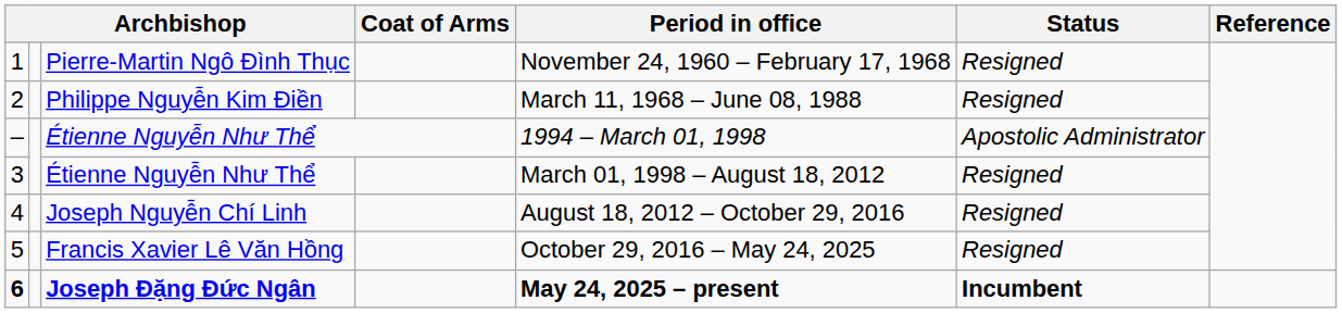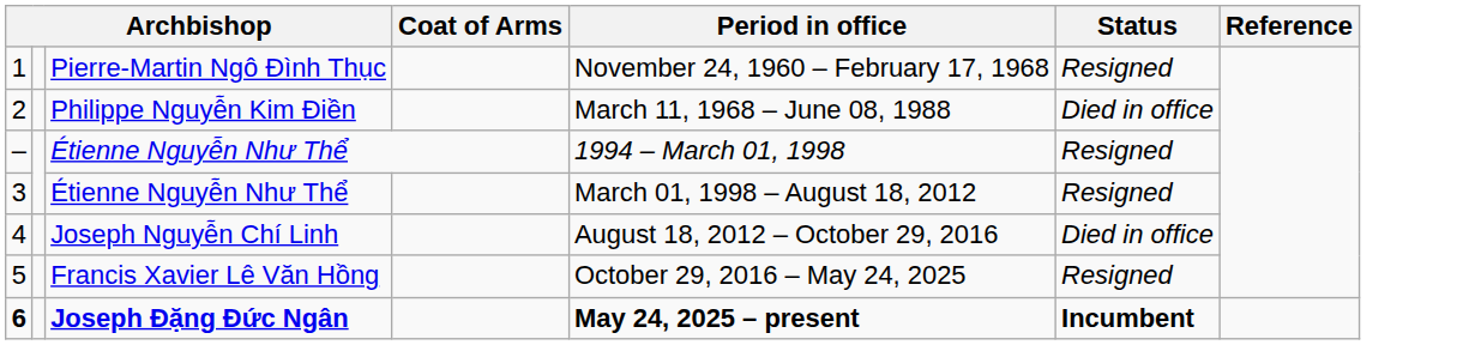2 | Status: Resigned -> Died in office
– | Status: Apostolic Administrator -> Resigned
4 | Status: Resigned -> Died in office
